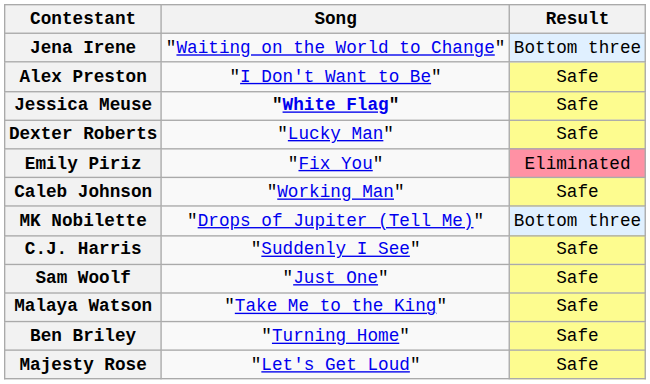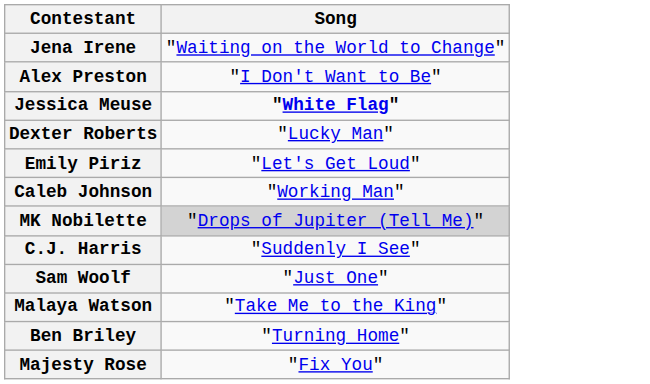- column: Result | Bottom three | Safe | Safe | Safe | Eliminated | Safe | Bottom three | Safe | Safe | Safe | Safe | Safe
Emily Piriz | Song: "Fix You" -> "Let's Get Loud"
MK Nobilette | Song: no background -> lightgrey background
Majesty Rose | Song: "Let's Get Loud" -> "Fix You"
